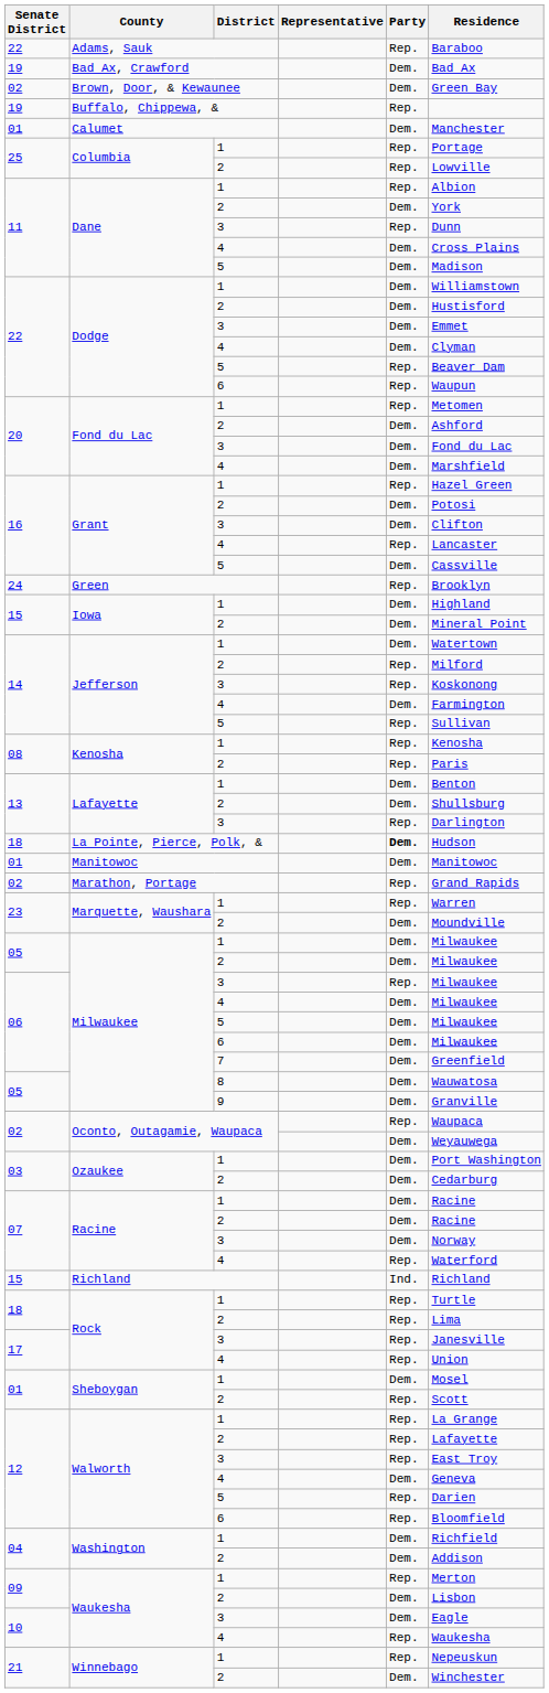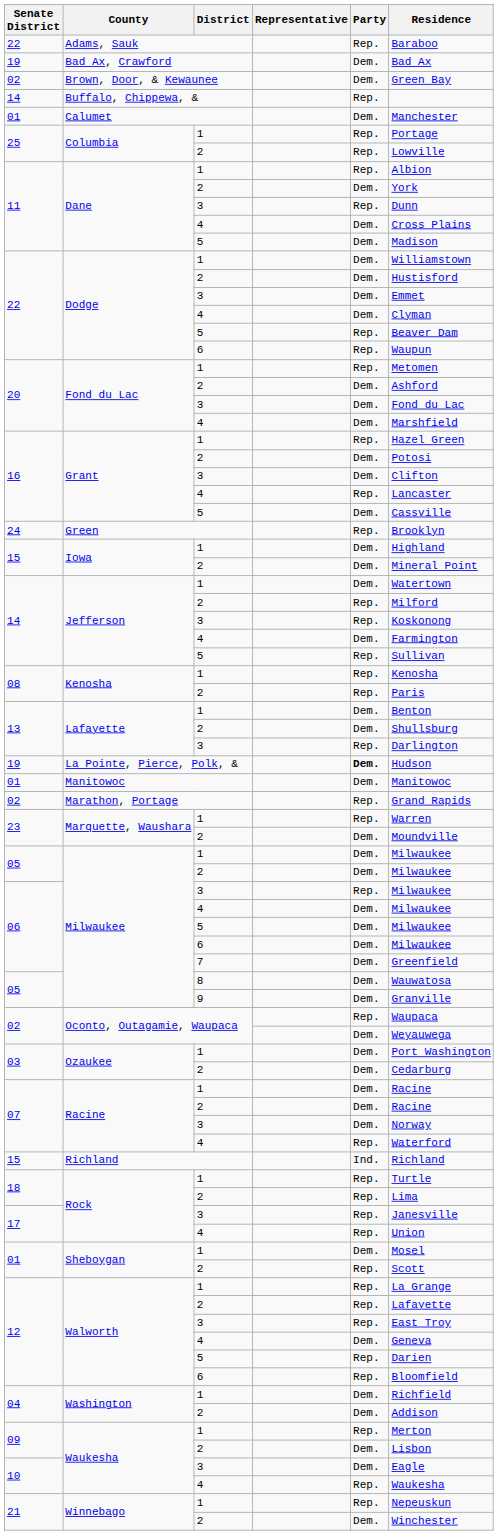Buffalo, Chippewa, & | Senate District: 19 -> 14
La Pointe, Pierce, Polk, & | Senate District: 18 -> 19
